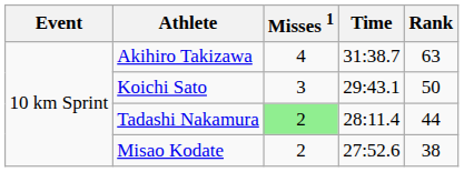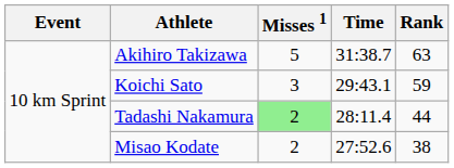Akihiro Takizawa | Misses 1: 4 -> 5
Koichi Sato | Rank: 50 -> 59
